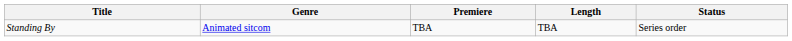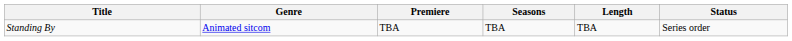+ column: Seasons | TBA
